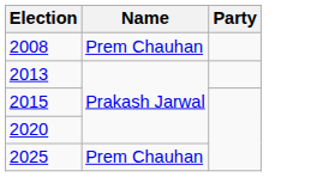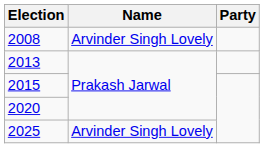2008 | Name: Prem Chauhan -> Arvinder Singh Lovely
2025 | Name: Prem Chauhan -> Arvinder Singh Lovely
